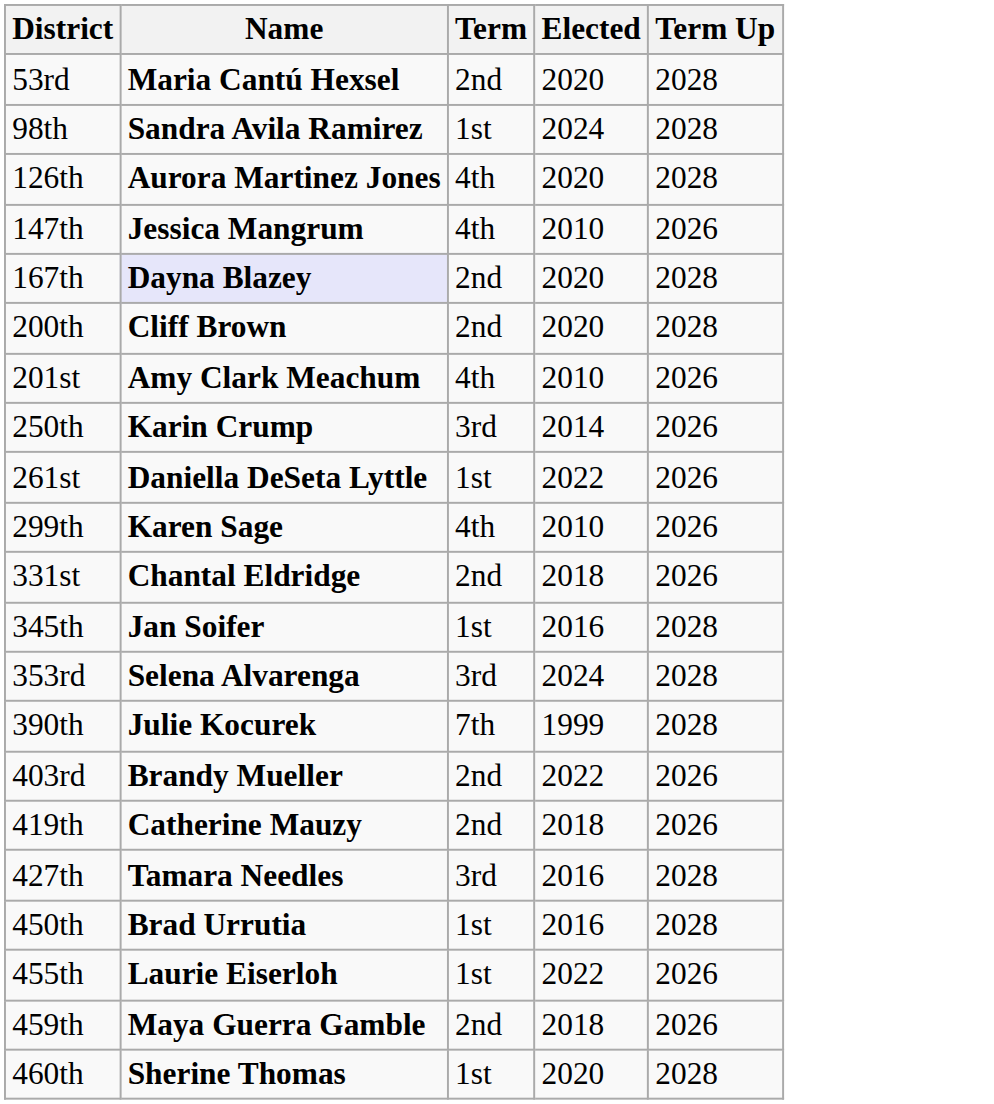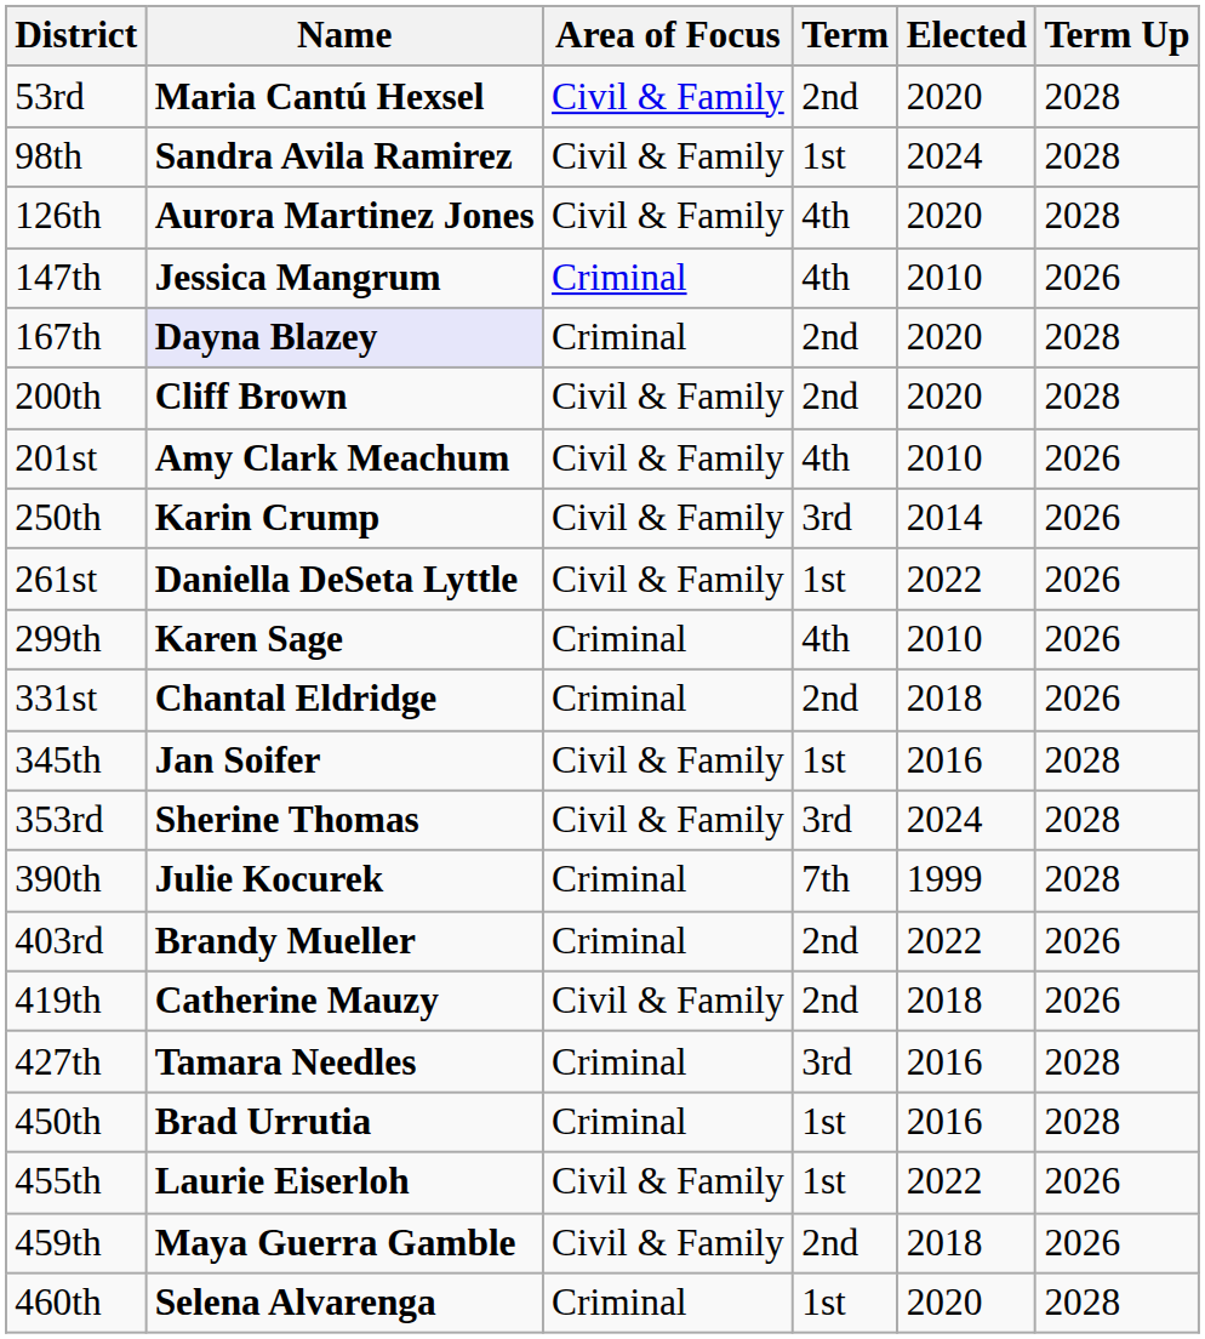+ column: Area of Focus | Civil & Family | Civil & Family | Civil & Family | Criminal | Criminal | Civil & Family | Civil & Family | Civil & Family | Civil & Family | Criminal | Criminal | Civil & Family | Civil & Family | Criminal | Criminal | Civil & Family | Criminal | Criminal | Civil & Family | Civil & Family | Criminal
353rd | Name: Selena Alvarenga -> Sherine Thomas
460th | Name: Sherine Thomas -> Selena Alvarenga
